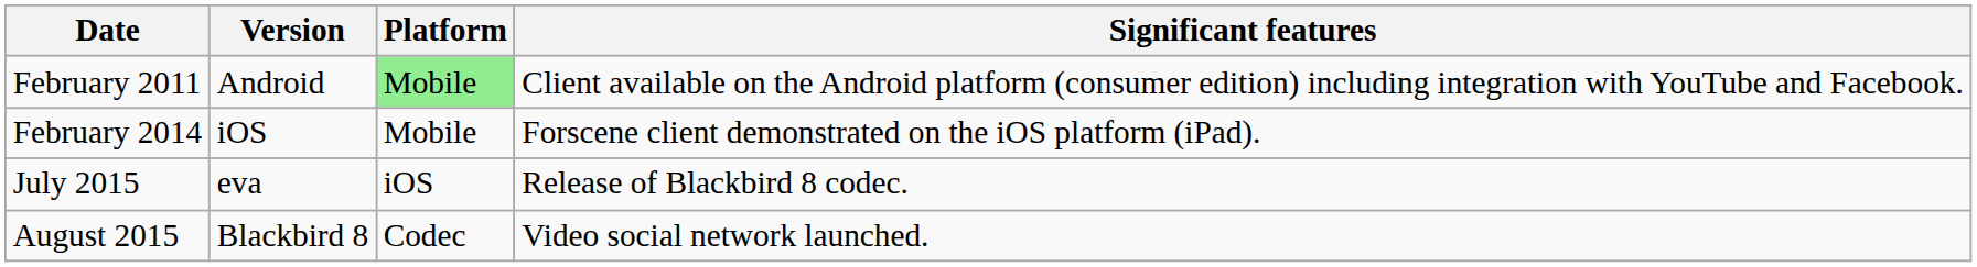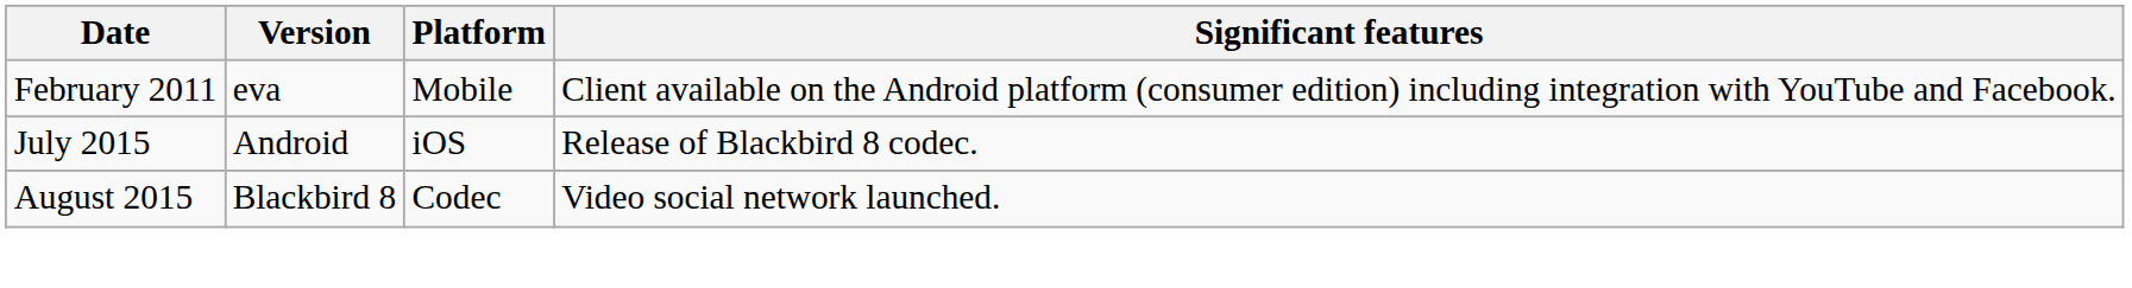February 2011 | Version: Android -> eva
February 2011 | Platform: lightgreen background -> no background
- row: February 2014 | iOS | Mobile | Forscene client demonstrated on the iOS platform (iPad).
July 2015 | Version: eva -> Android
